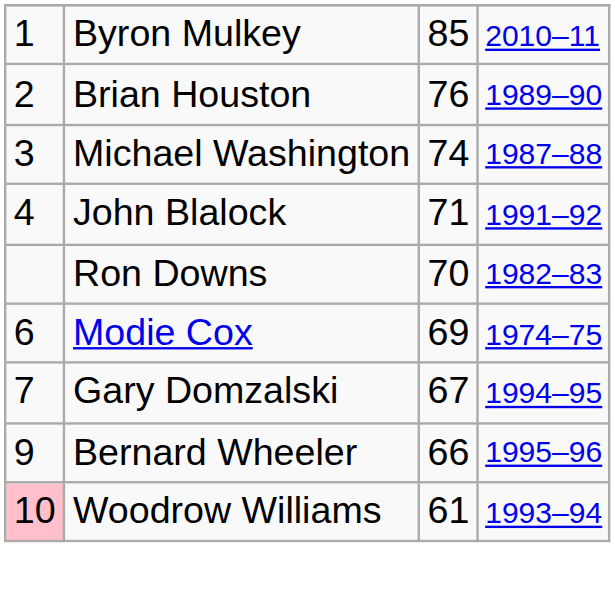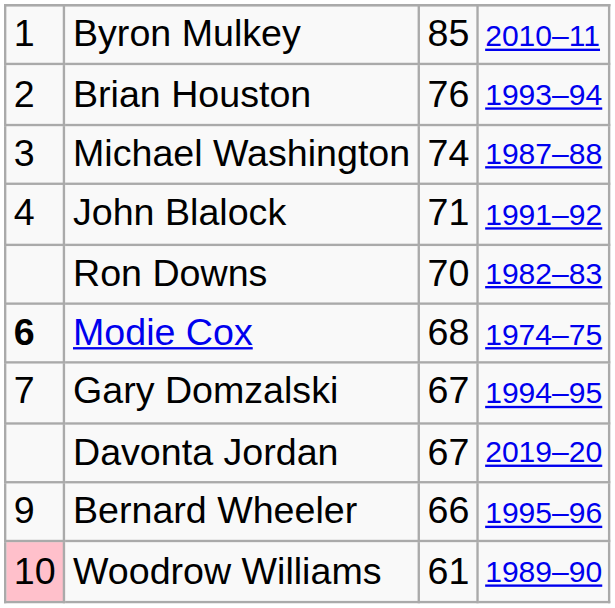Brian Houston | column 4: 1989–90 -> 1993–94
Modie Cox | column 1: normal -> bold
Modie Cox | column 3: 69 -> 68
+ row: Davonta Jordan | 67 | 2019–20
Woodrow Williams | column 4: 1993–94 -> 1989–90
